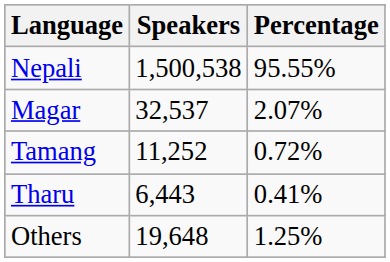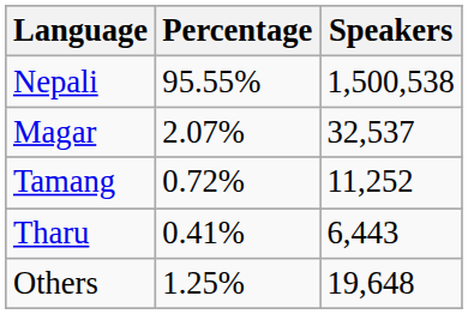columns swapped: Speakers <-> Percentage
